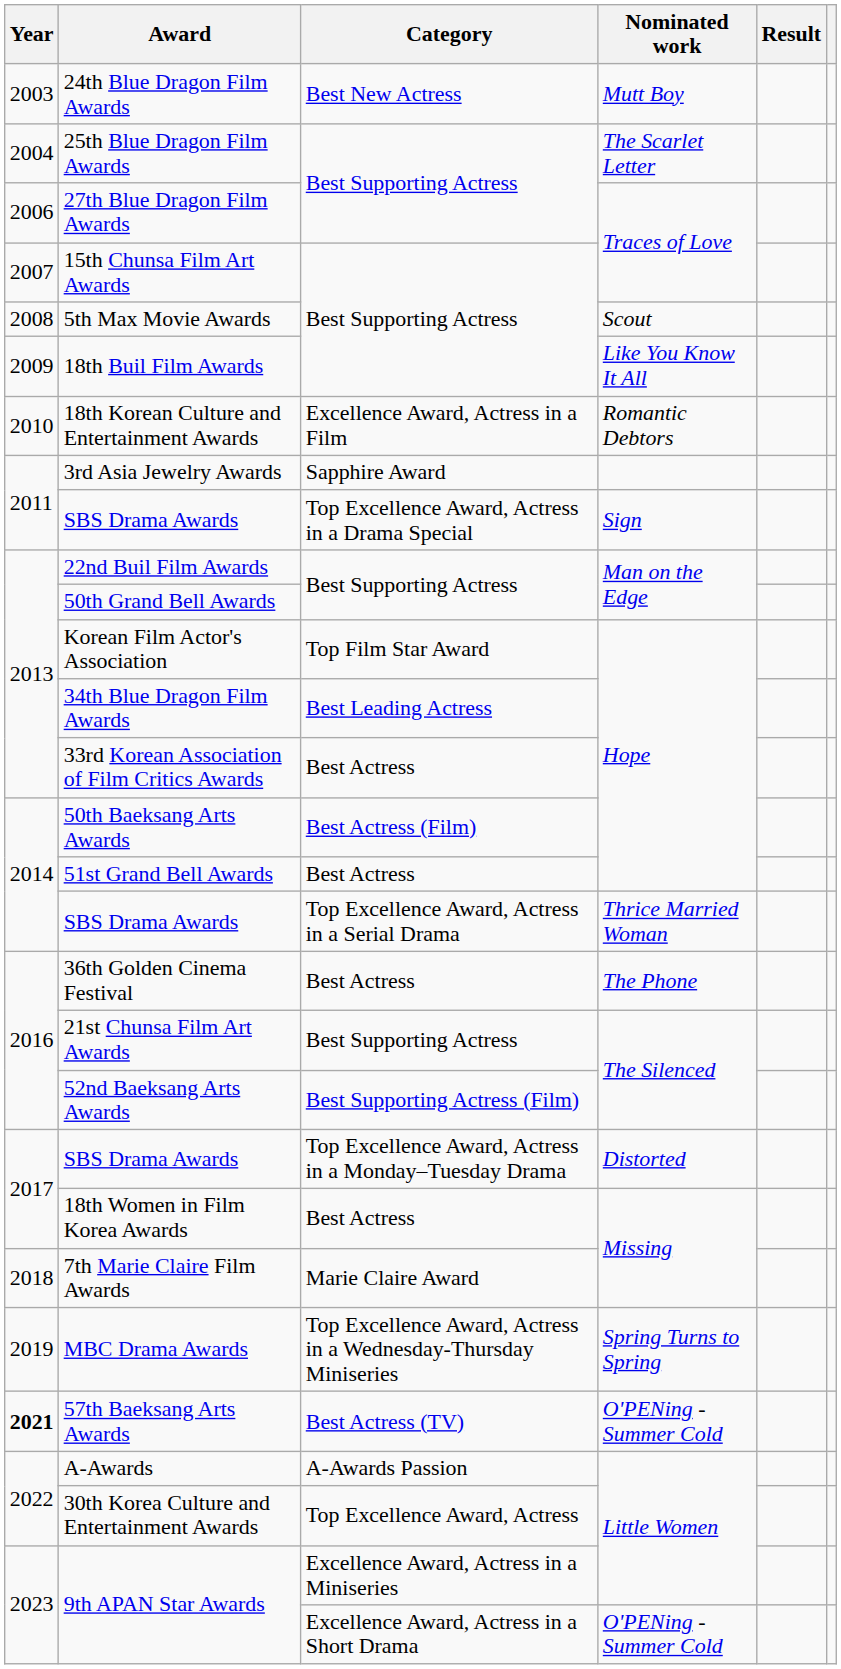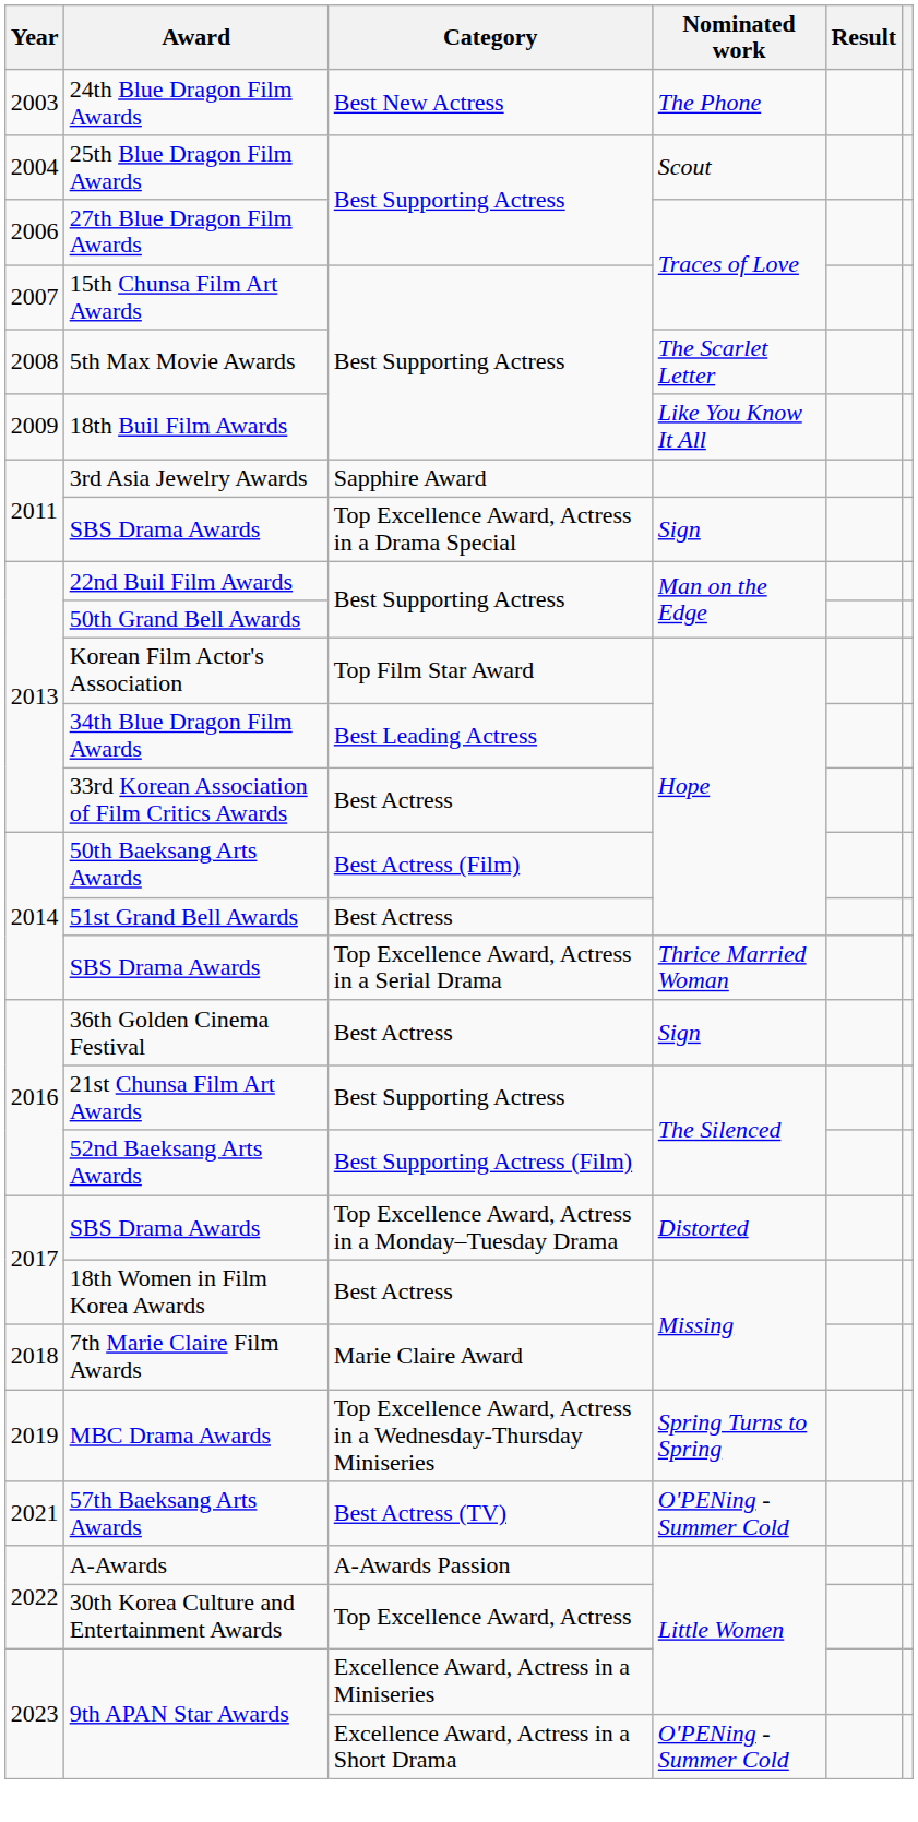24th Blue Dragon Film Awards | Nominated work: Mutt Boy -> The Phone
25th Blue Dragon Film Awards | Nominated work: The Scarlet Letter -> Scout
5th Max Movie Awards | Nominated work: Scout -> The Scarlet Letter
- row: 2010 | 18th Korean Culture and Entertainment Awards | Excellence Award, Actress in a Film | Romantic Debtors
36th Golden Cinema Festival | Nominated work: The Phone -> Sign
57th Baeksang Arts Awards | Year: bold -> normal
